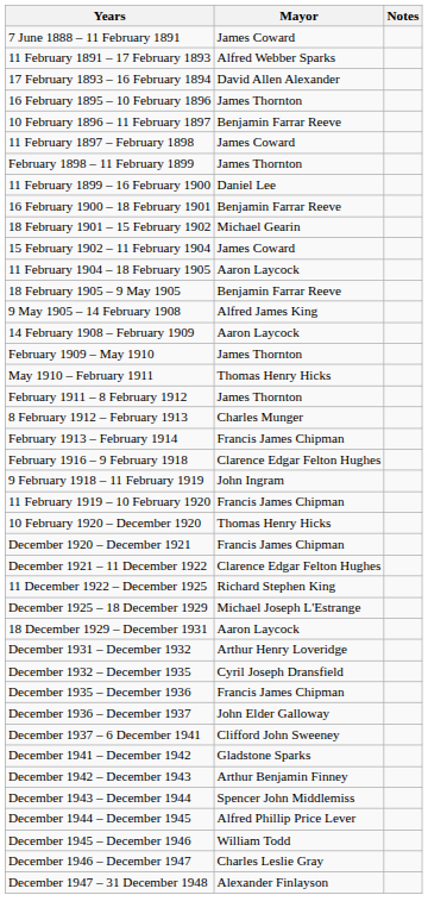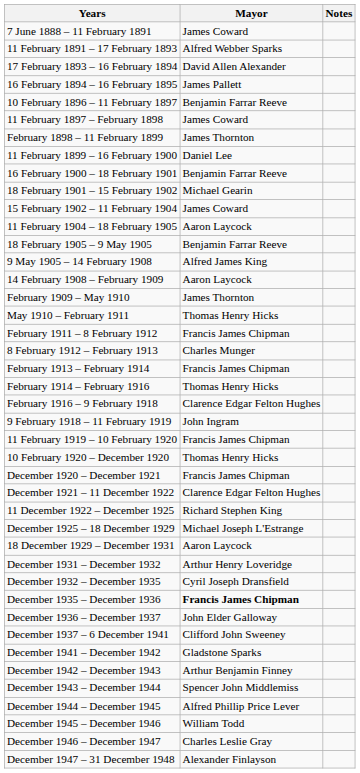+ row: 16 February 1894 – 16 February 1895 | James Pallett
- row: 16 February 1895 – 10 February 1896 | James Thornton
February 1911 – 8 February 1912 | Mayor: James Thornton -> Francis James Chipman
+ row: February 1914 – February 1916 | Thomas Henry Hicks
December 1935 – December 1936 | Mayor: normal -> bold
